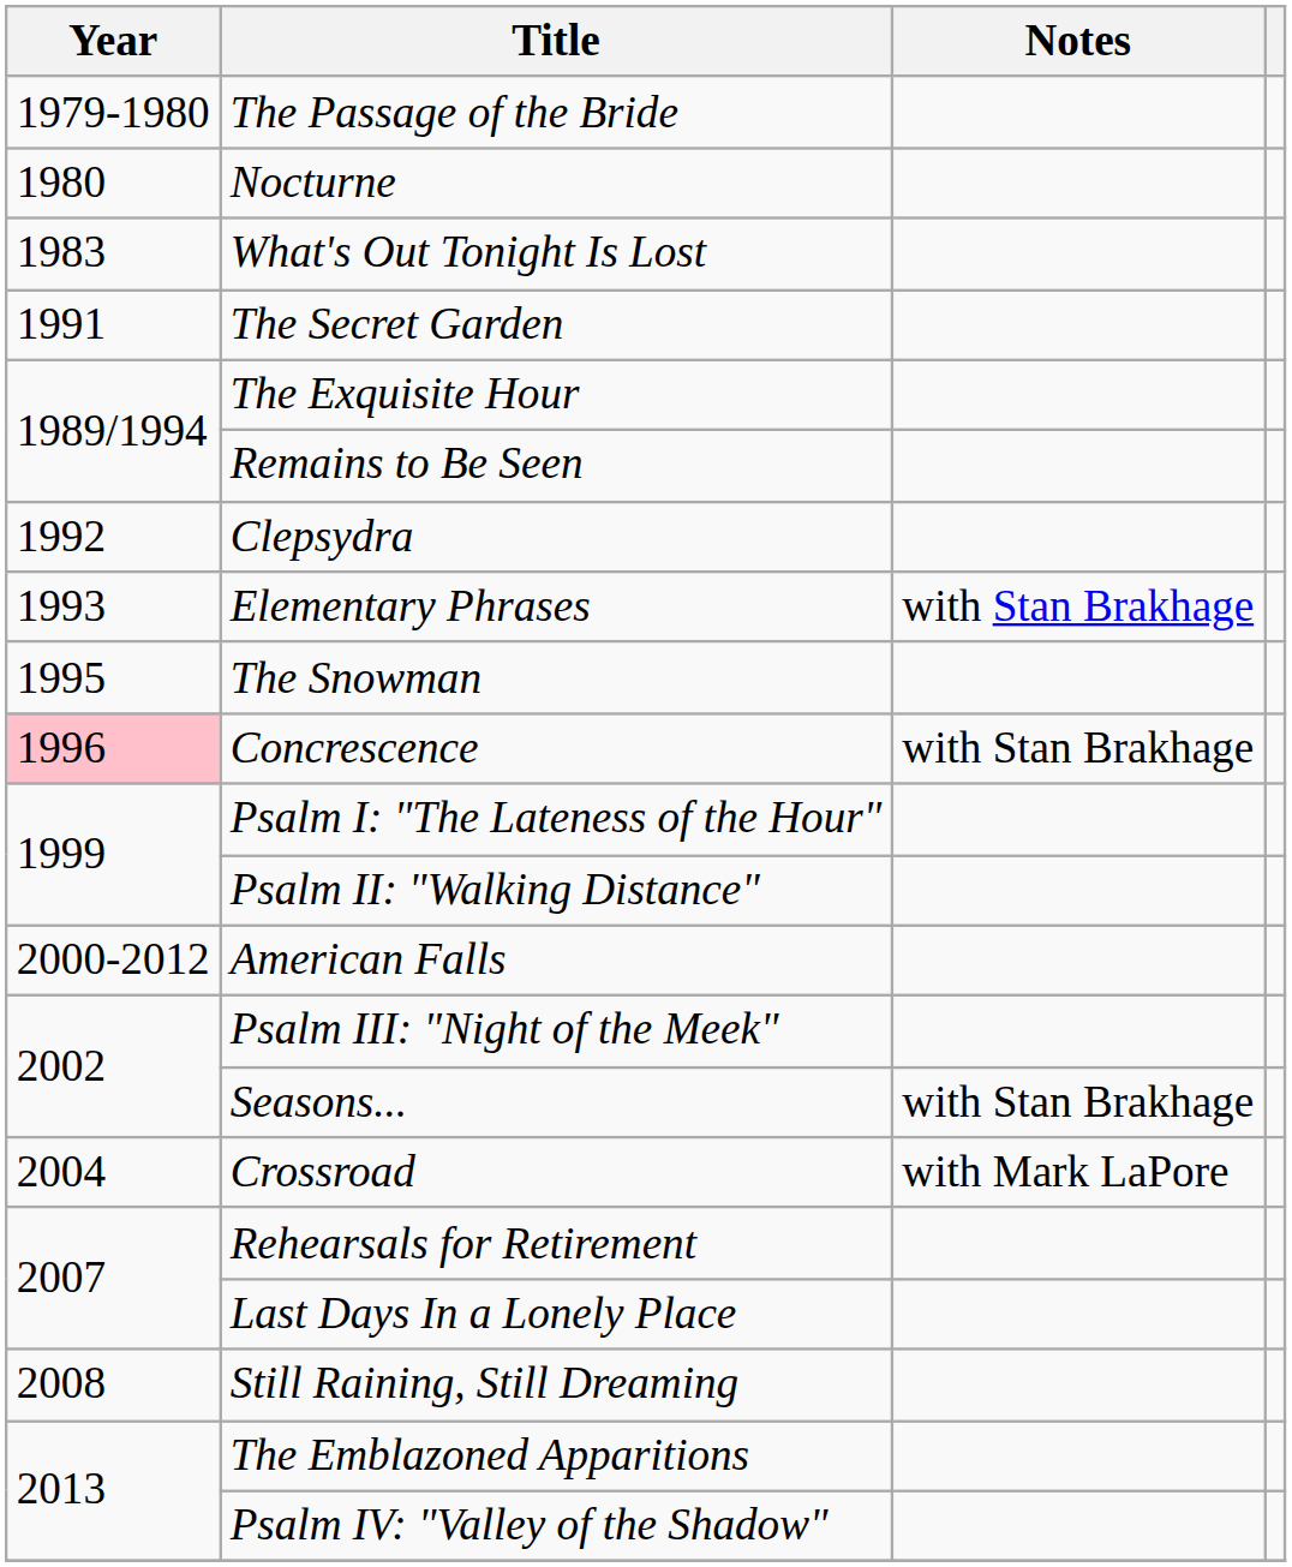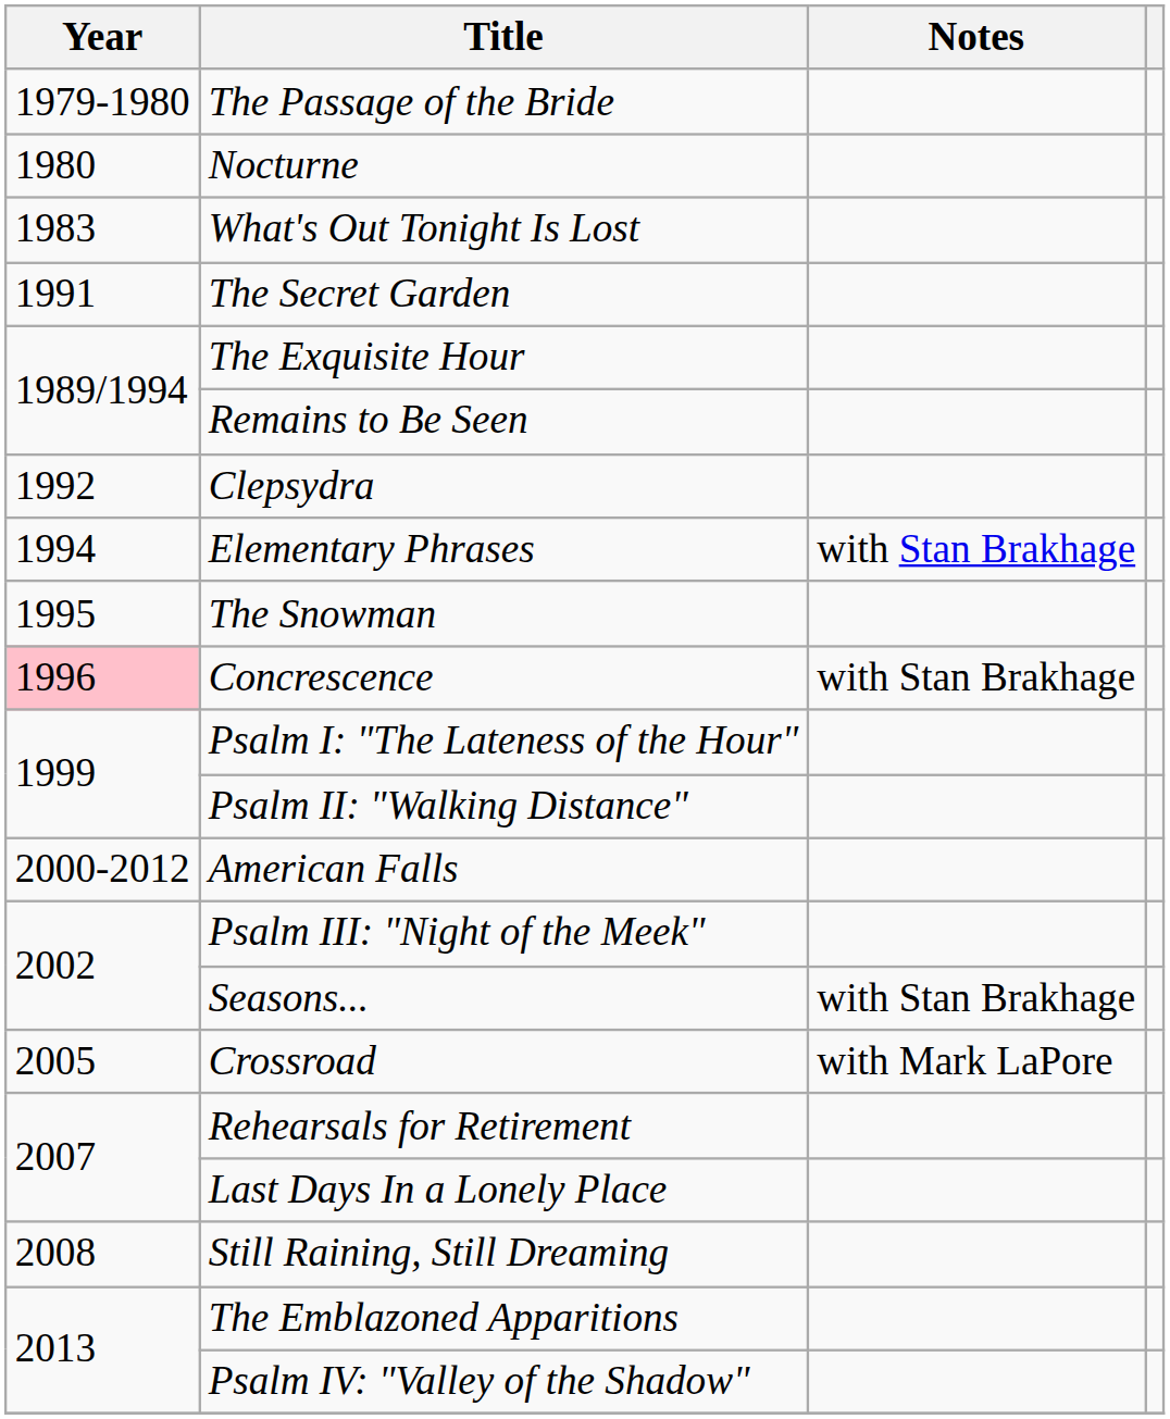Elementary Phrases | Year: 1993 -> 1994
Crossroad | Year: 2004 -> 2005
